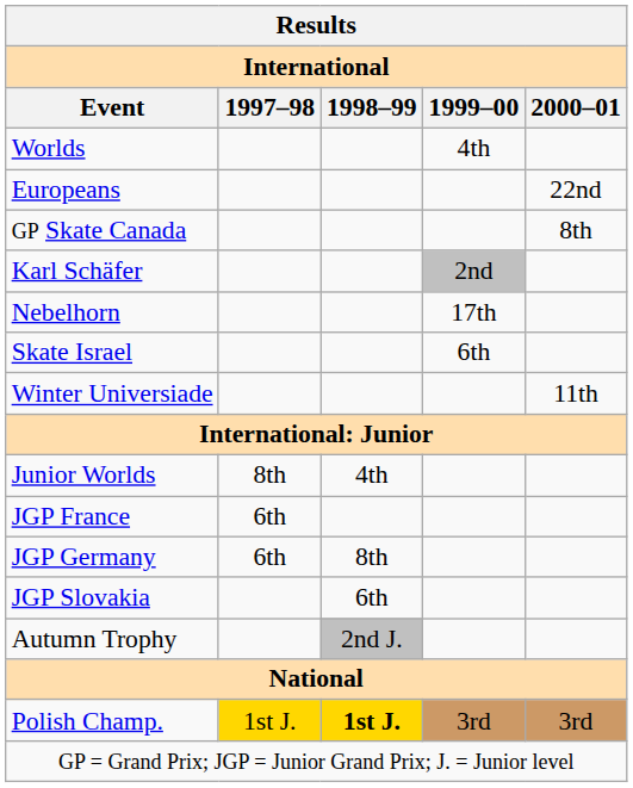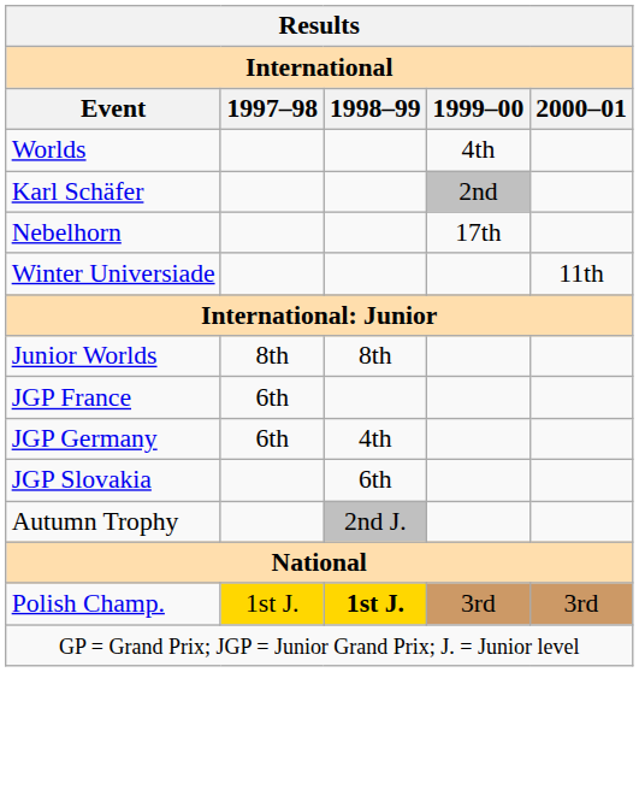- row: Europeans | 22nd
- row: GP Skate Canada | 8th
- row: Skate Israel | 6th
Junior Worlds | 1998–99: 4th -> 8th
JGP Germany | 1998–99: 8th -> 4th
